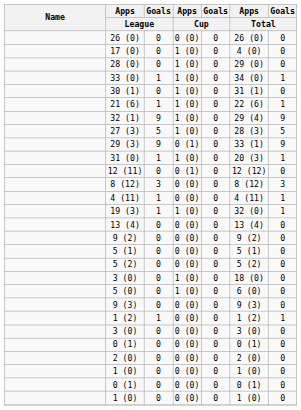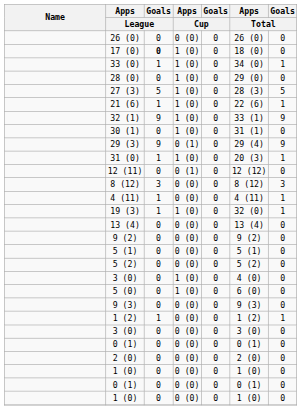17 (0) | Goals / League: normal -> bold
17 (0) | Apps / Total: 4 (0) -> 18 (0)
rows swapped: 33 (0) <-> 28 (0)
rows swapped: 30 (1) <-> 27 (3)
32 (1) | Apps / Total: 29 (4) -> 33 (1)
29 (3) | Apps / Total: 33 (1) -> 29 (4)
3 (0) / 1 (0) | Apps / Total: 18 (0) -> 4 (0)
